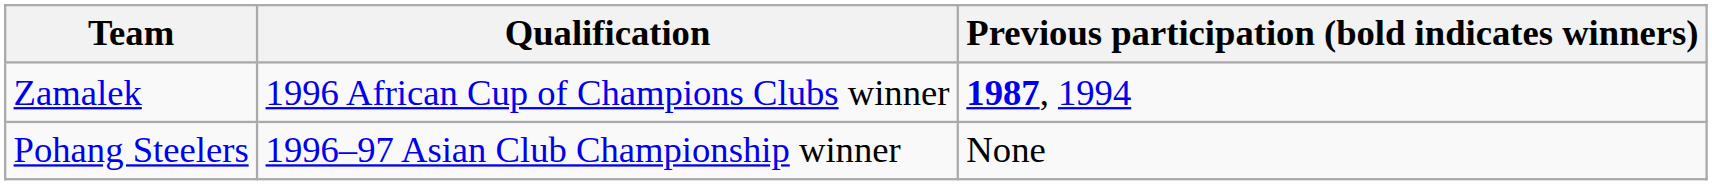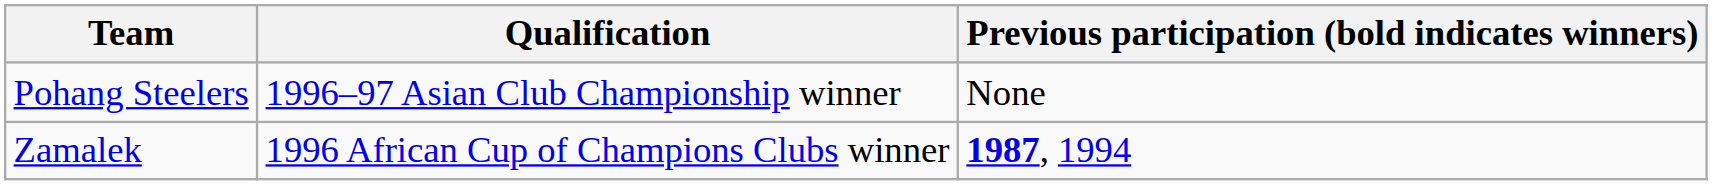rows swapped: Pohang Steelers <-> Zamalek
